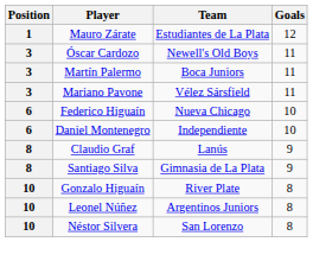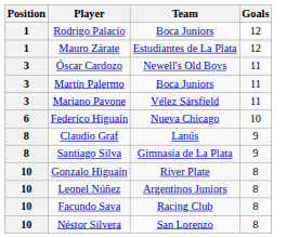+ row: 1 | Rodrigo Palacio | Boca Juniors | 12
- row: 6 | Daniel Montenegro | Independiente | 10
+ row: 10 | Facundo Sava | Racing Club | 8
